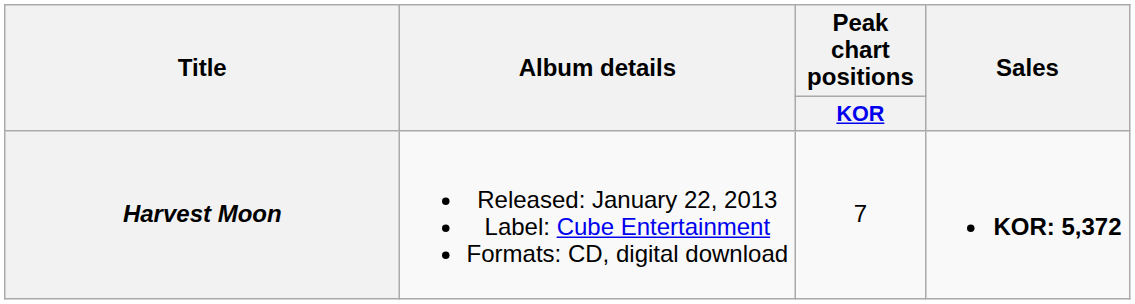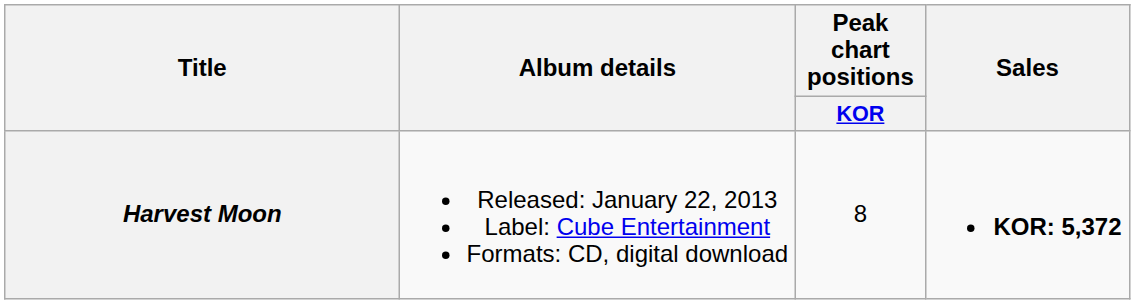Harvest Moon | Peak chart positions / KOR: 7 -> 8
